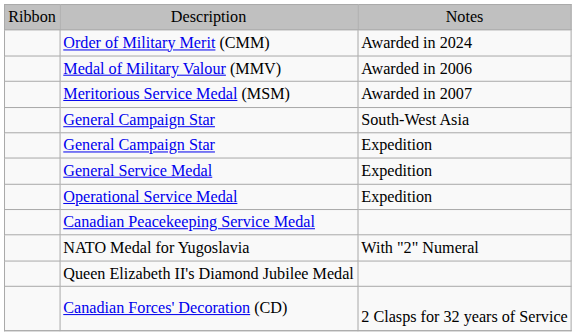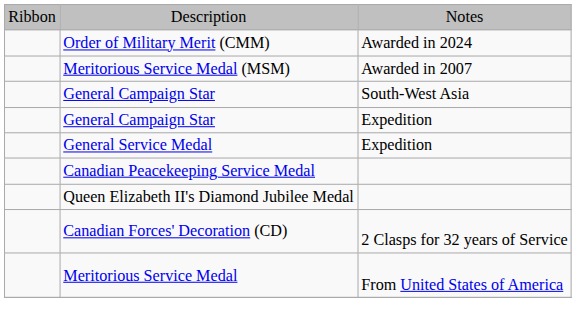- row: Medal of Military Valour (MMV) | Awarded in 2006
- row: Operational Service Medal | Expedition
- row: NATO Medal for Yugoslavia | With "2" Numeral
+ row: Meritorious Service Medal | From United States of America
